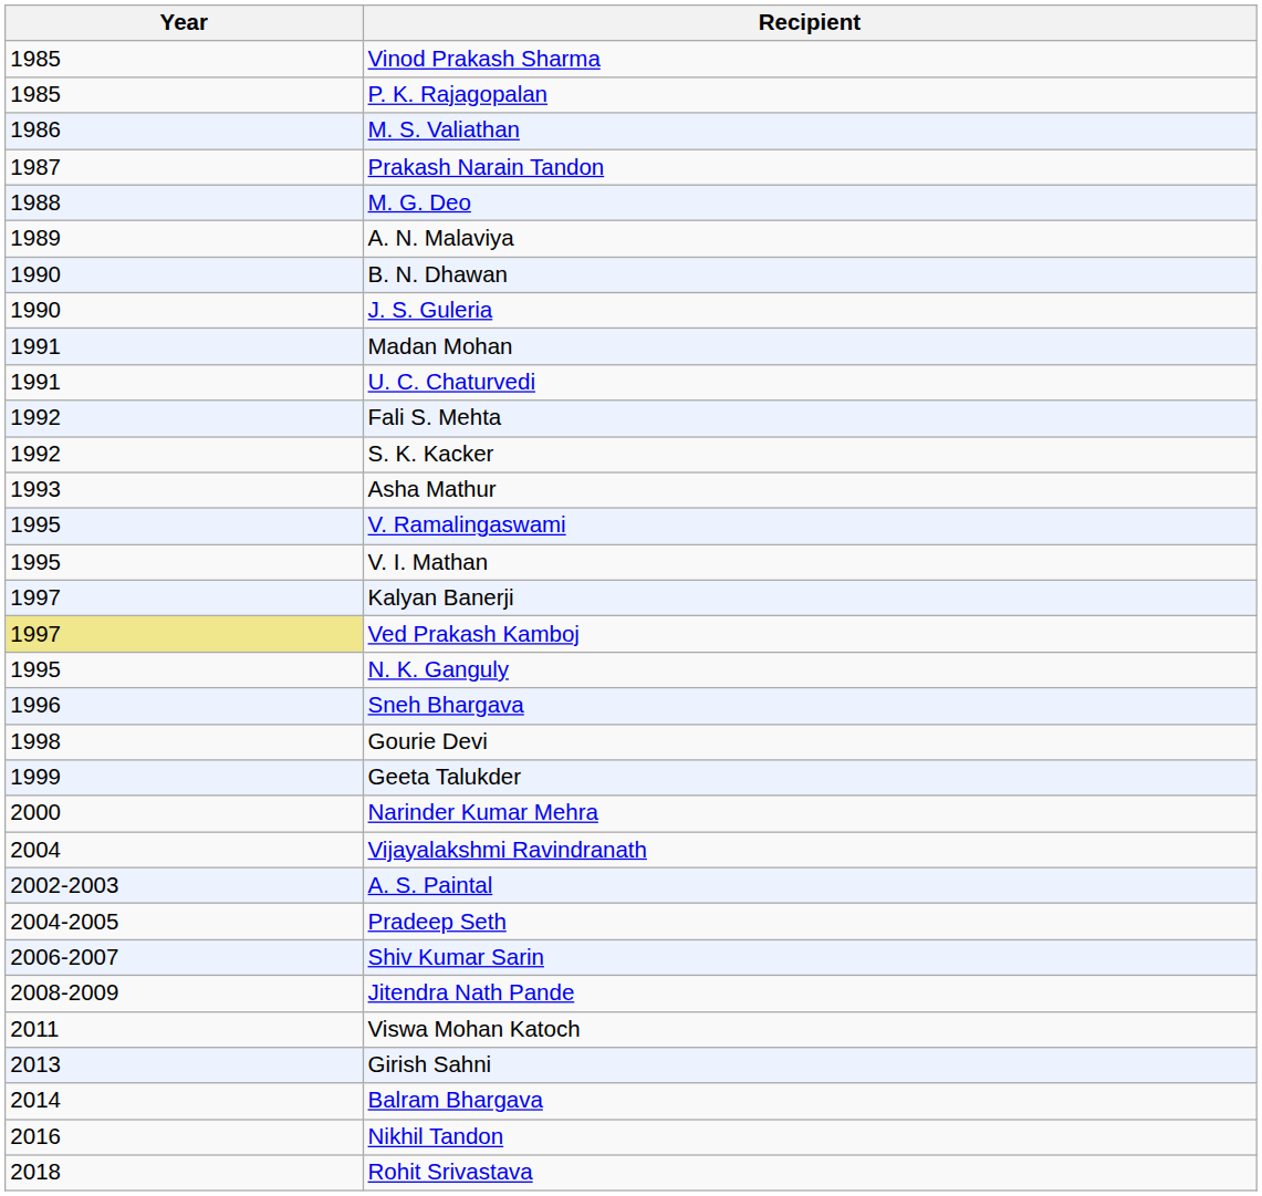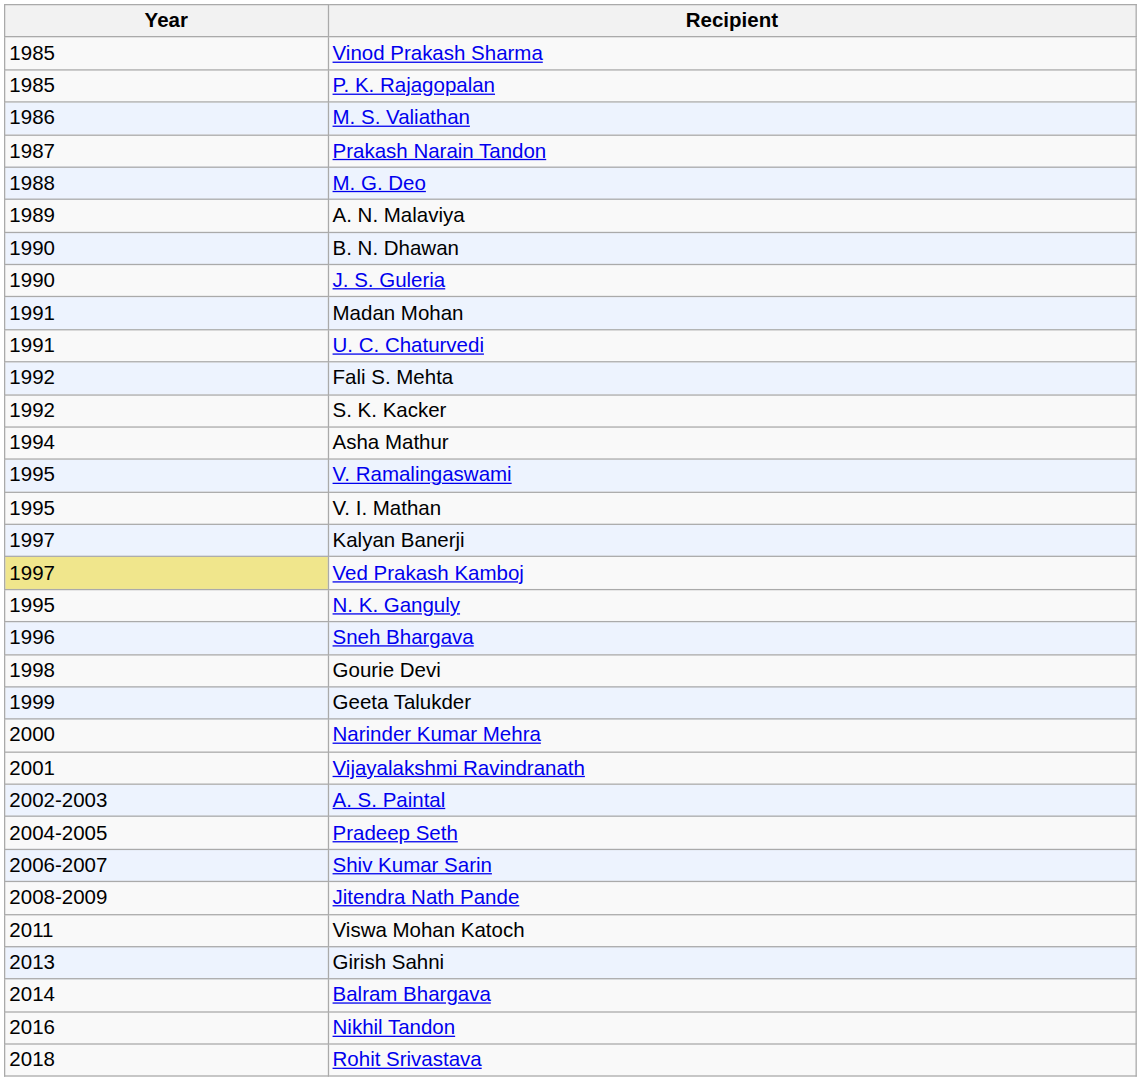Asha Mathur | Year: 1993 -> 1994
Vijayalakshmi Ravindranath | Year: 2004 -> 2001
